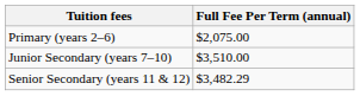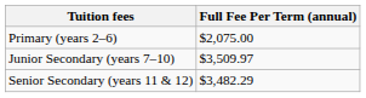Junior Secondary (years 7–10) | Full Fee Per Term (annual): $3,510.00 -> $3,509.97
